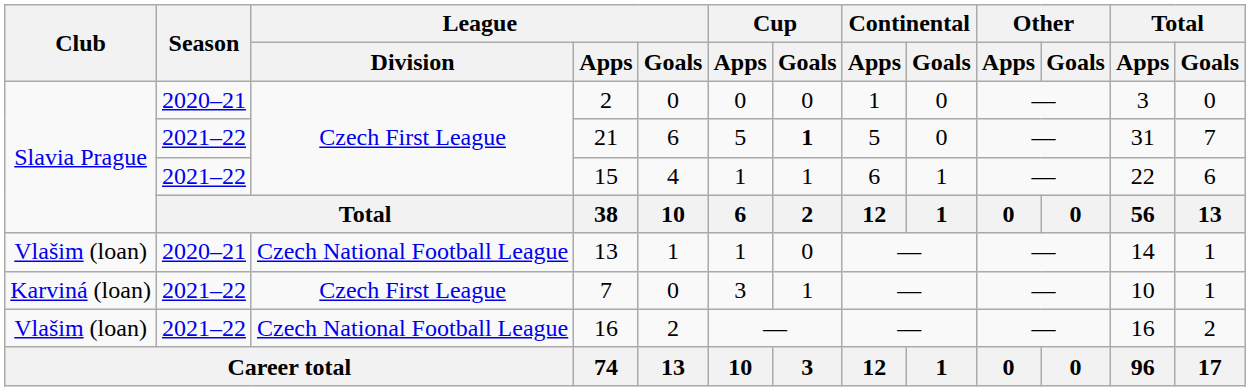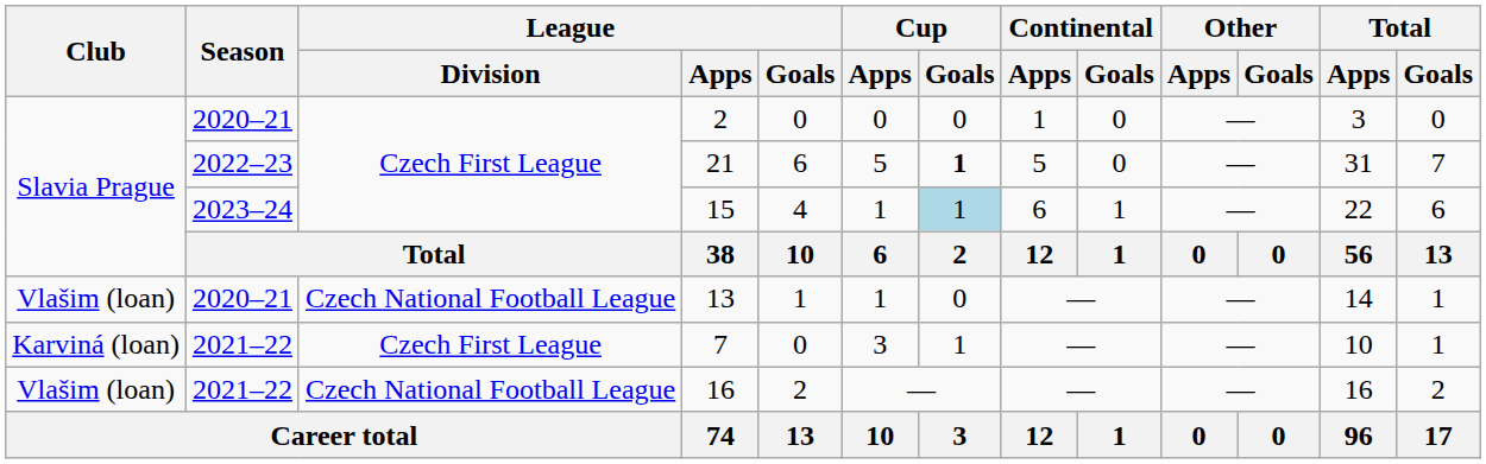21 | Season: 2021–22 -> 2022–23
15 | Season: 2021–22 -> 2023–24
15 | Cup / Goals: no background -> lightblue background
